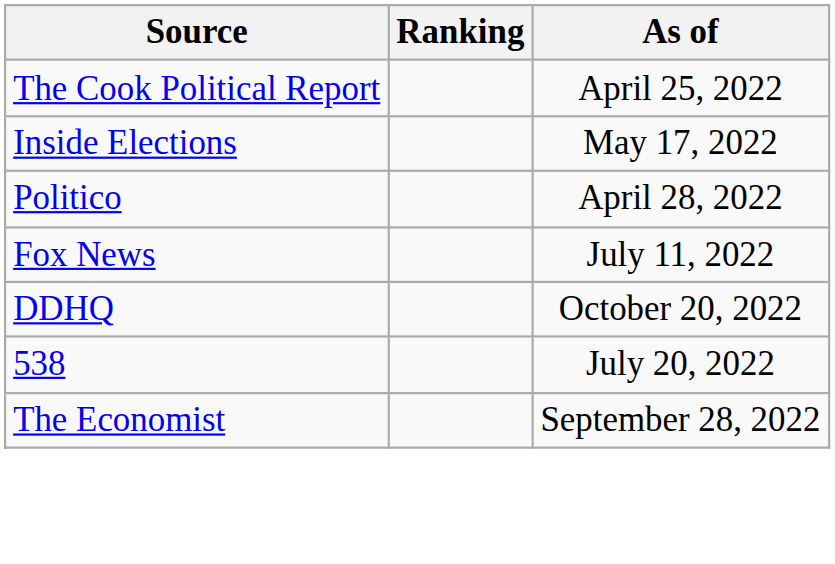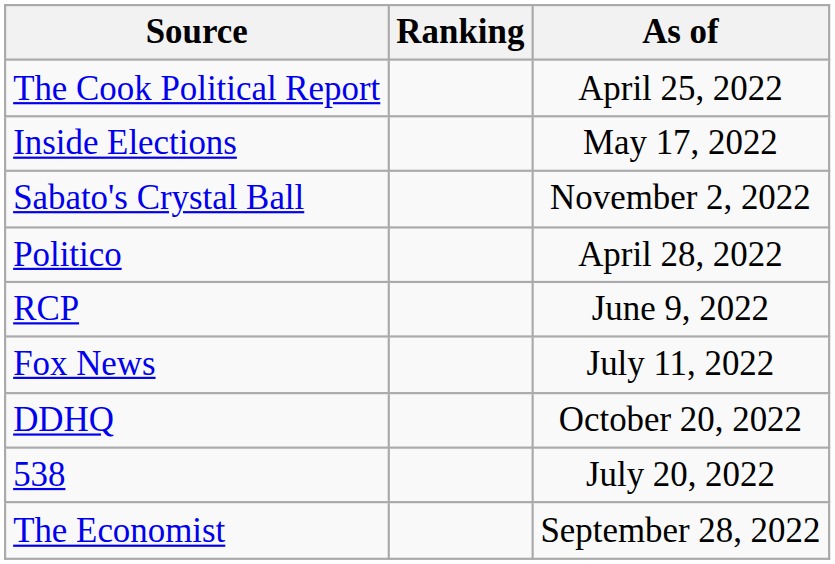+ row: Sabato's Crystal Ball | November 2, 2022
+ row: RCP | June 9, 2022
